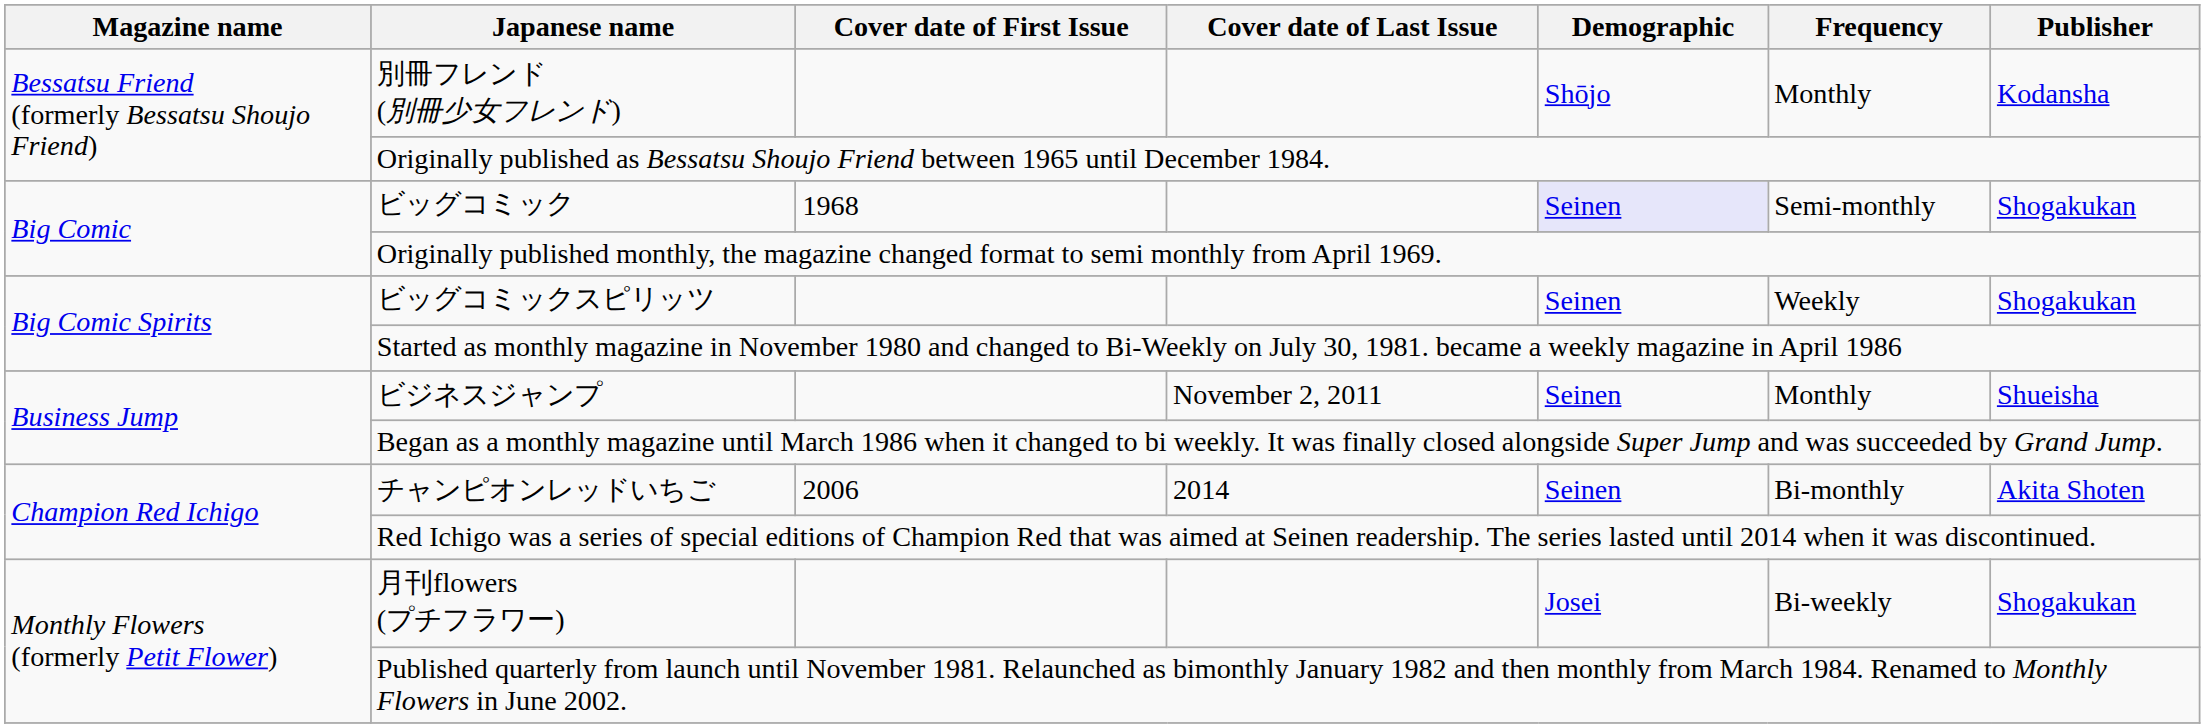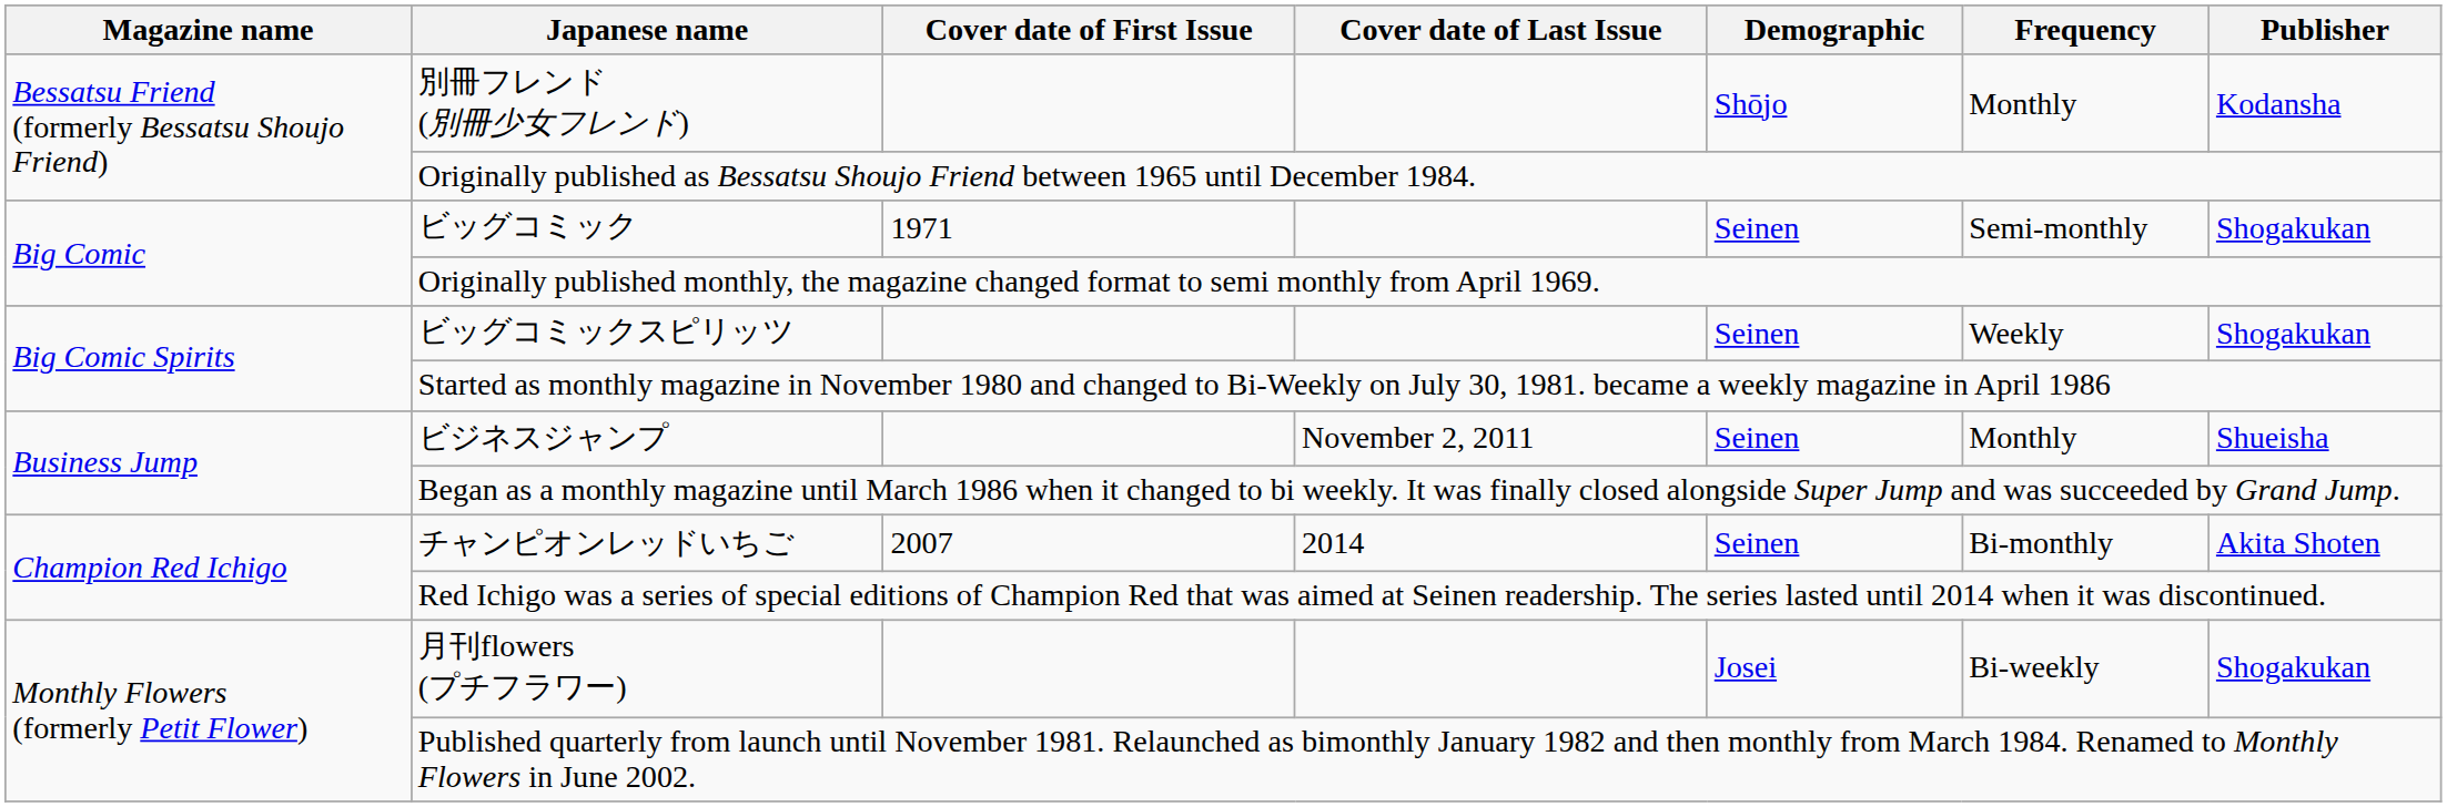ビッグコミック | Cover date of First Issue: 1968 -> 1971
ビッグコミック | Demographic: lavender background -> no background
チャンピオンレッドいちご | Cover date of First Issue: 2006 -> 2007
